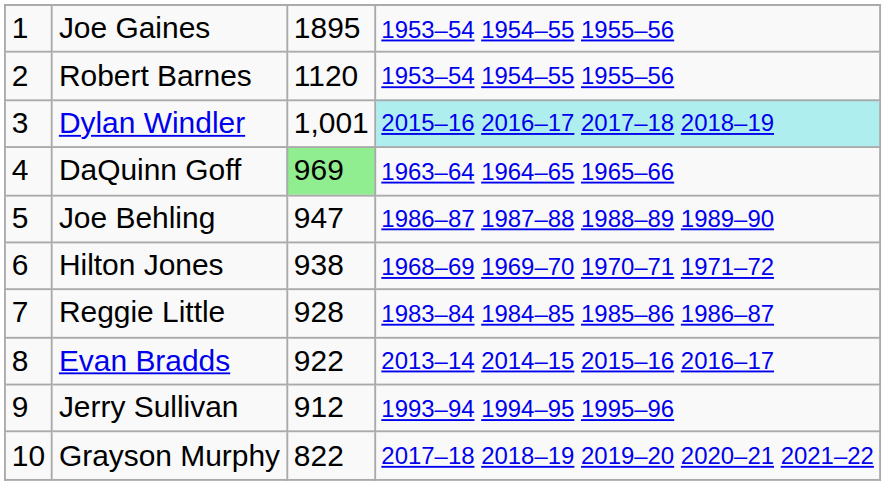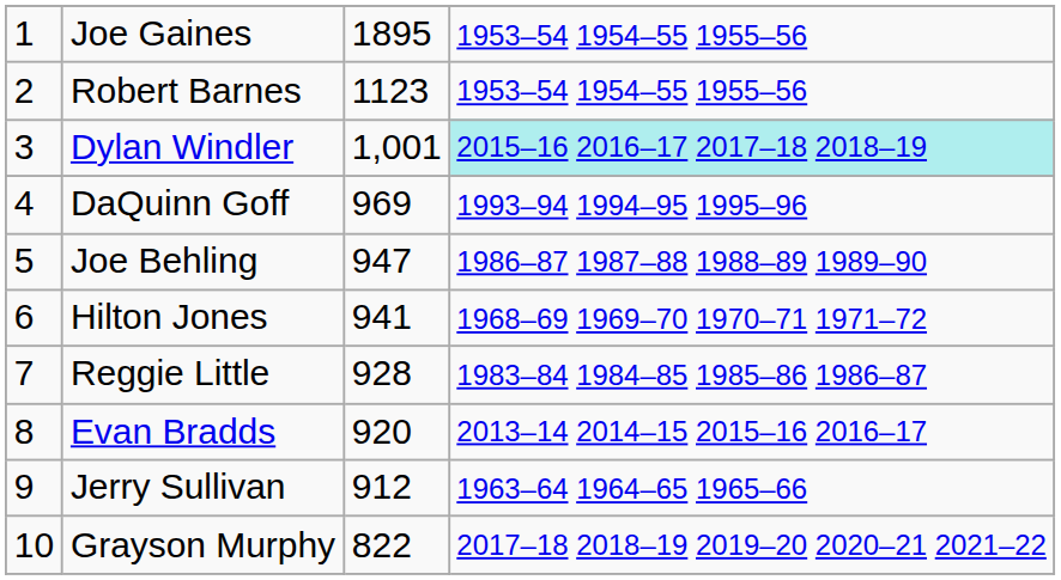Robert Barnes | column 3: 1120 -> 1123
DaQuinn Goff | column 3: lightgreen background -> no background
DaQuinn Goff | column 4: 1963–64 1964–65 1965–66 -> 1993–94 1994–95 1995–96
Hilton Jones | column 3: 938 -> 941
Evan Bradds | column 3: 922 -> 920
Jerry Sullivan | column 4: 1993–94 1994–95 1995–96 -> 1963–64 1964–65 1965–66
